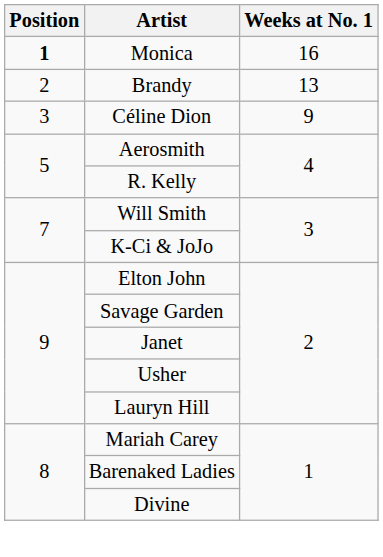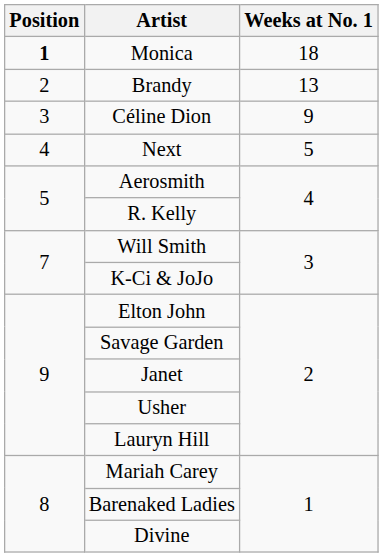Monica | Weeks at No. 1: 16 -> 18
+ row: 4 | Next | 5
